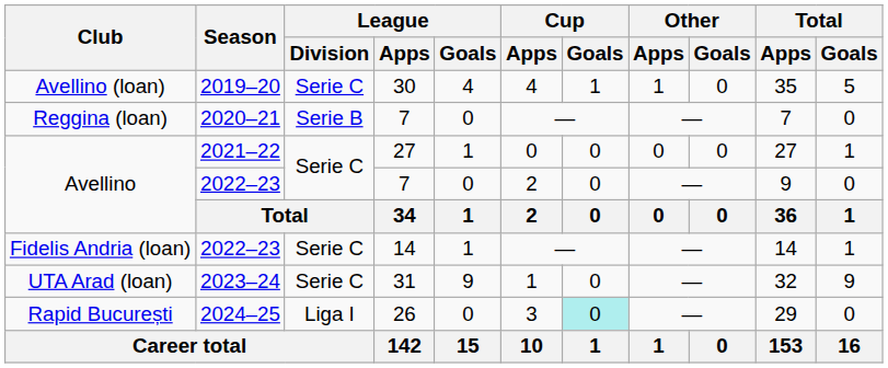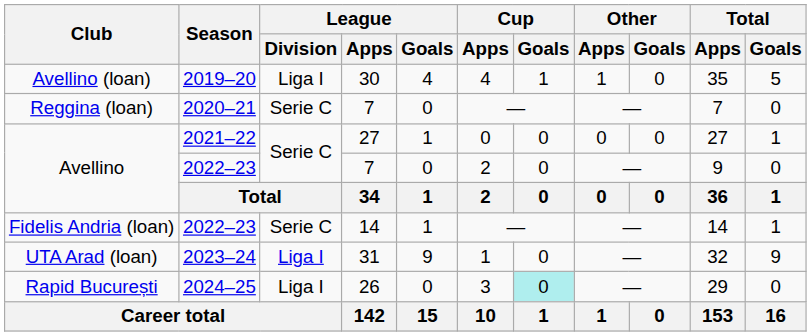Avellino (loan) | League / Division: Serie C -> Liga I
Reggina (loan) | League / Division: Serie B -> Serie C
UTA Arad (loan) | League / Division: Serie C -> Liga I
